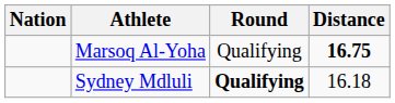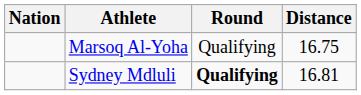Marsoq Al-Yoha | Distance: bold -> normal
Sydney Mdluli | Distance: 16.18 -> 16.81
